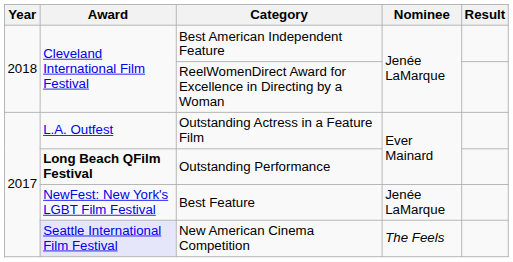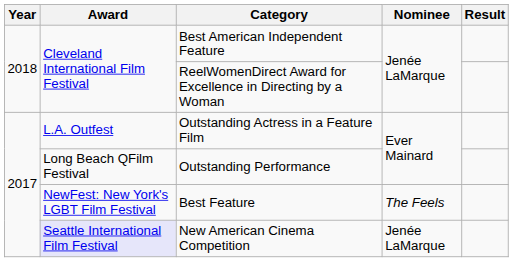Outstanding Performance | Award: bold -> normal
Best Feature | Nominee: Jenée LaMarque -> The Feels
New American Cinema Competition | Nominee: The Feels -> Jenée LaMarque
